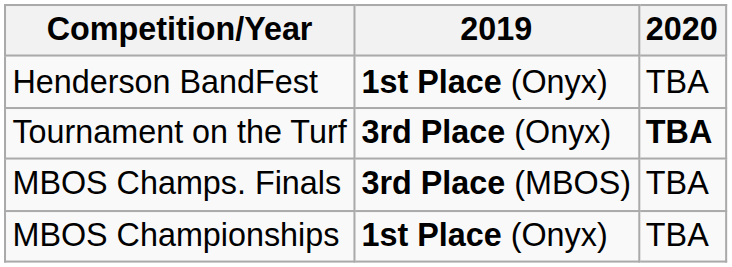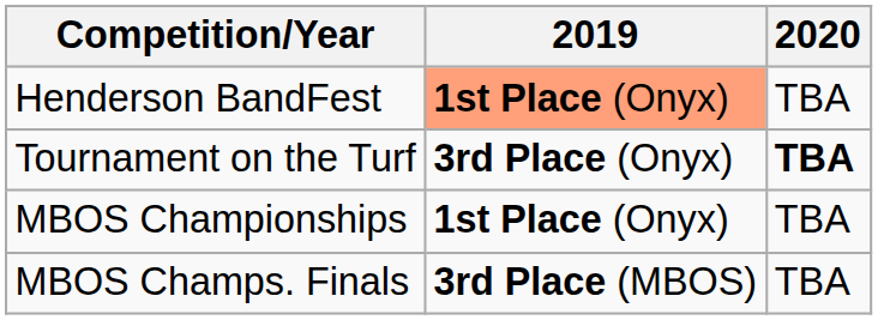Henderson BandFest | 2019: no background -> lightsalmon background
rows swapped: MBOS Championships <-> MBOS Champs. Finals
